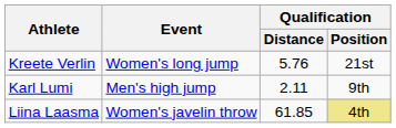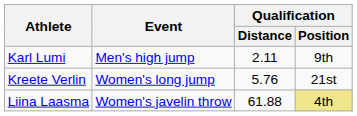rows swapped: Karl Lumi <-> Kreete Verlin
Liina Laasma | Qualification / Distance: 61.85 -> 61.88
